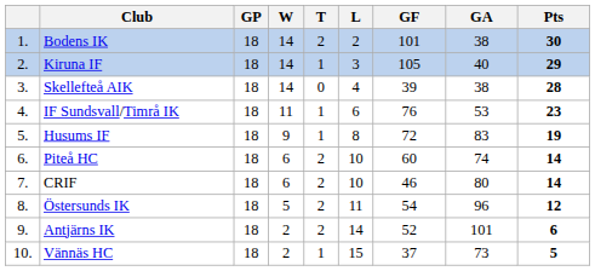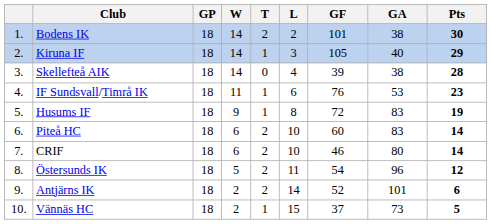Piteå HC | GA: 74 -> 83
